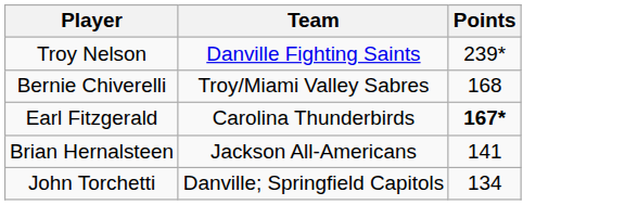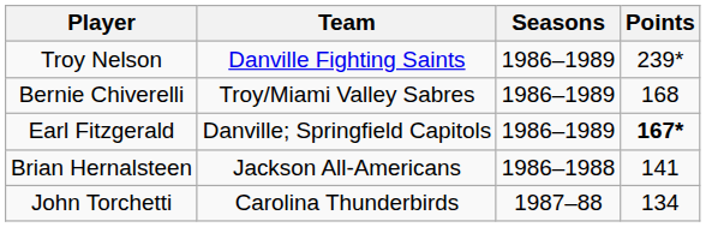+ column: Seasons | 1986–1989 | 1986–1989 | 1986–1989 | 1986–1988 | 1987–88
Earl Fitzgerald | Team: Carolina Thunderbirds -> Danville; Springfield Capitols
John Torchetti | Team: Danville; Springfield Capitols -> Carolina Thunderbirds
